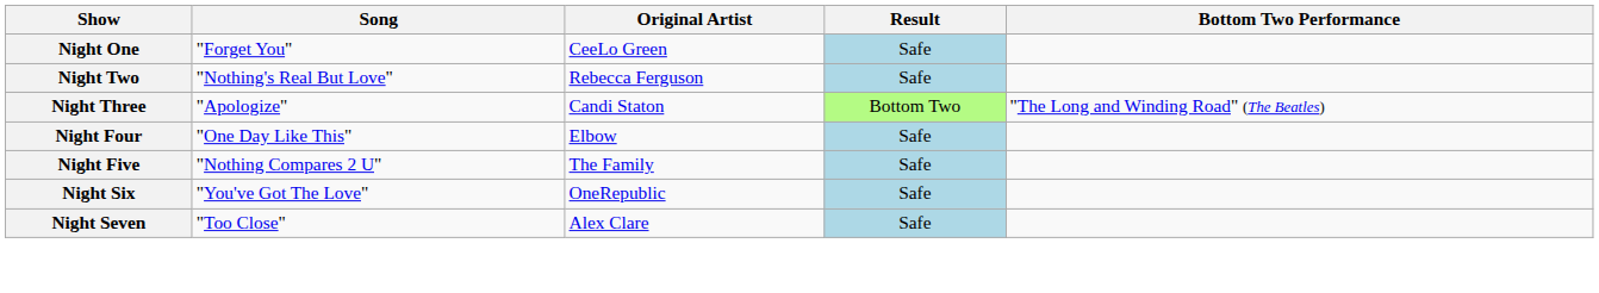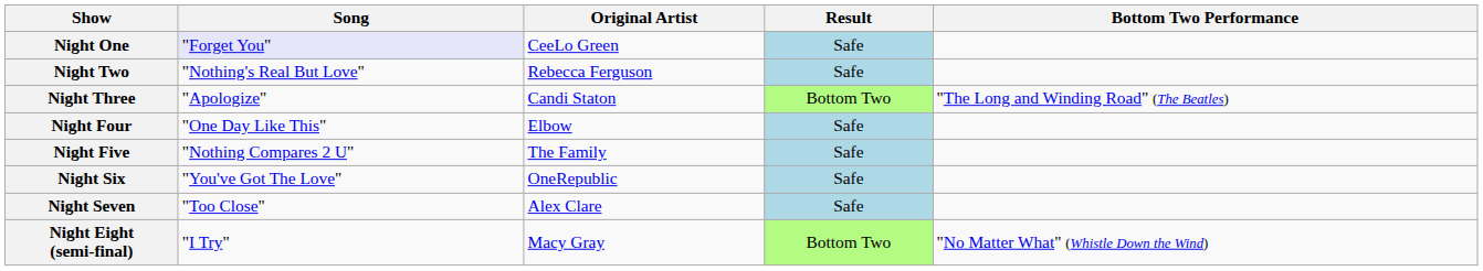Night One | Song: no background -> lavender background
+ row: Night Eight (semi-final) | "I Try" | Macy Gray | Bottom Two | "No Matter What" (Whistle Down the Wind)
